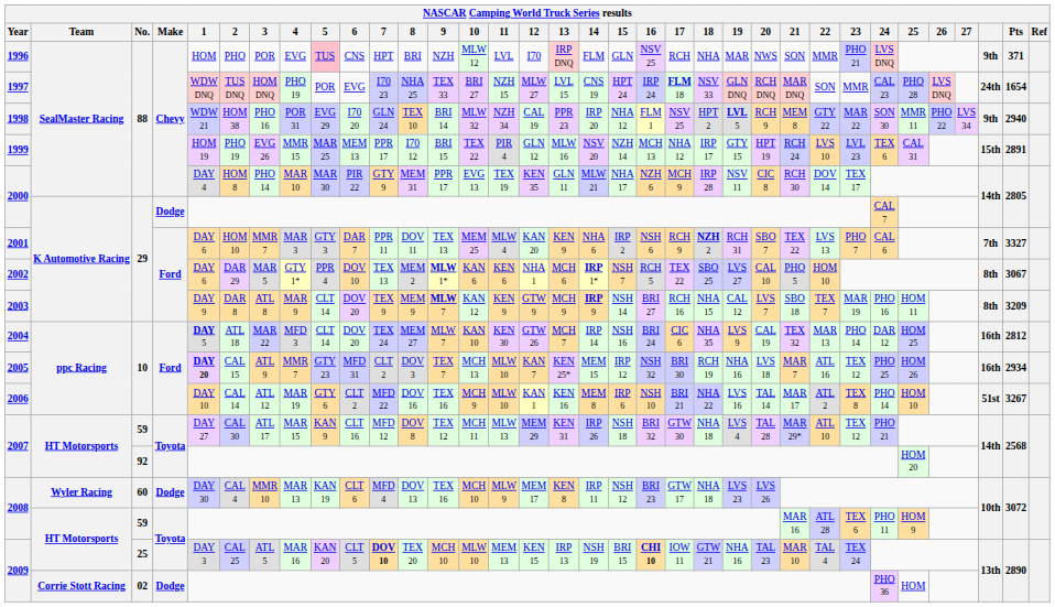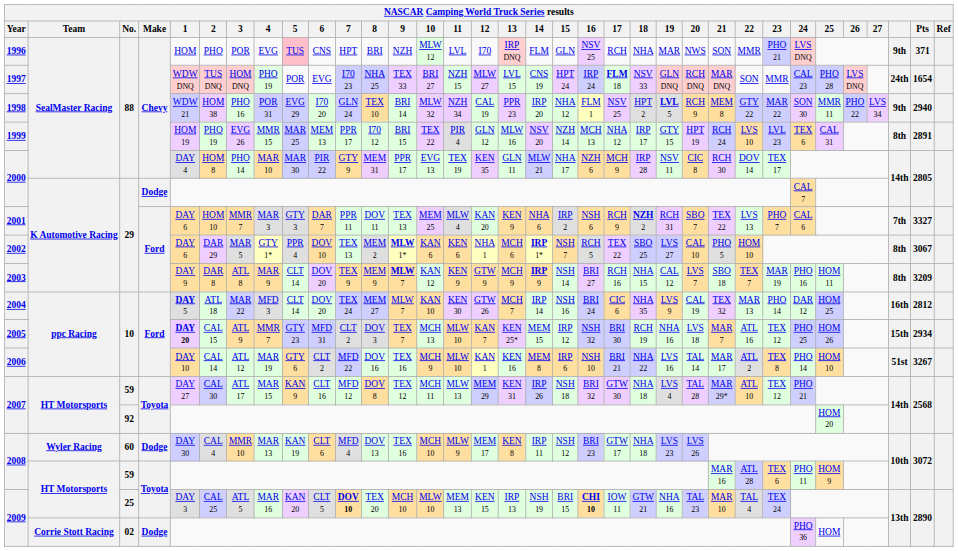1999 | column 32: 15th -> 8th
2005 | column 32: 16th -> 15th
